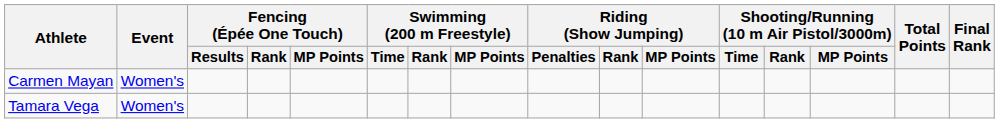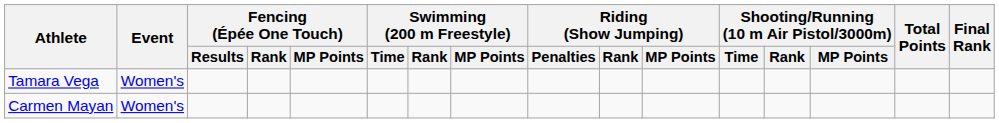rows swapped: Tamara Vega <-> Carmen Mayan
